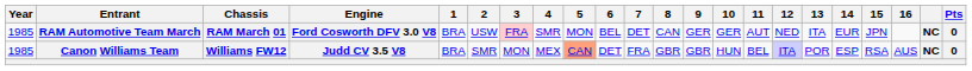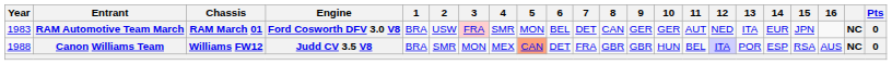RAM Automotive Team March | Year: 1985 -> 1983
Canon Williams Team | Year: 1985 -> 1988
